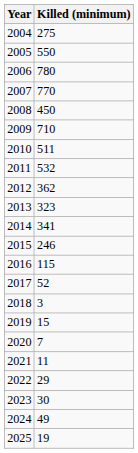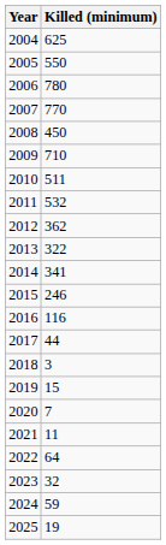2004 | Killed (minimum): 275 -> 625
2013 | Killed (minimum): 323 -> 322
2016 | Killed (minimum): 115 -> 116
2017 | Killed (minimum): 52 -> 44
2022 | Killed (minimum): 29 -> 64
2023 | Killed (minimum): 30 -> 32
2024 | Killed (minimum): 49 -> 59
